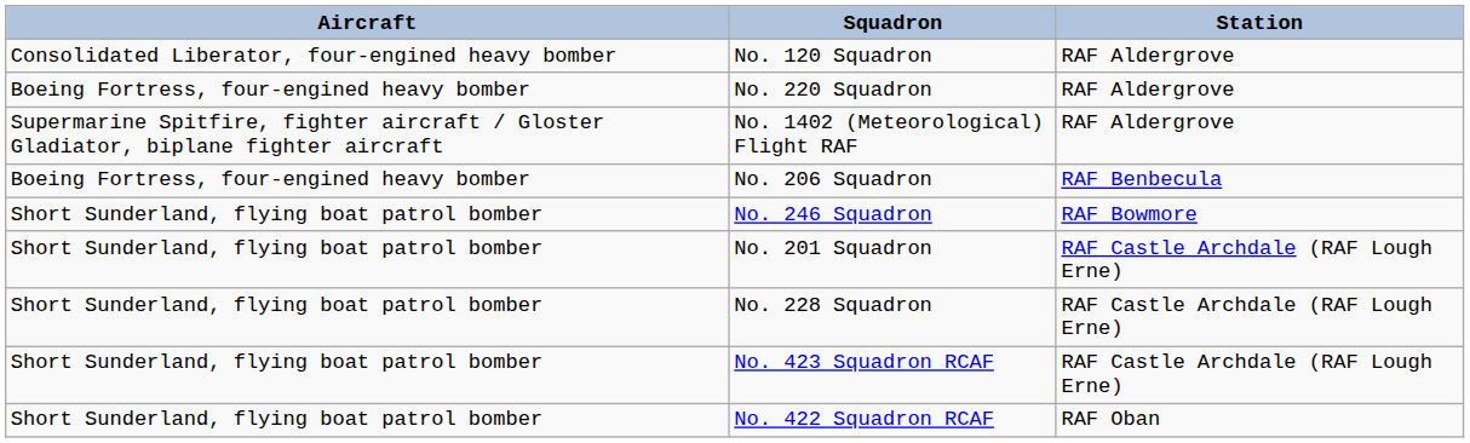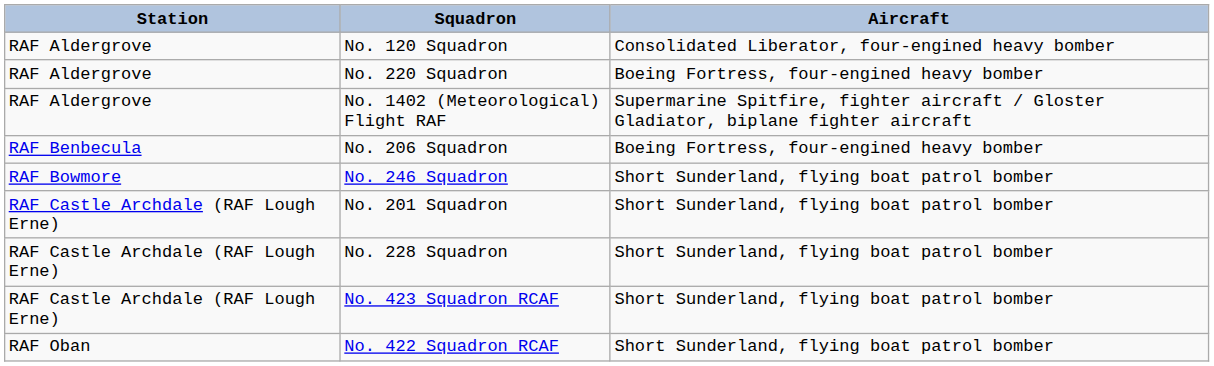columns swapped: Station <-> Aircraft
